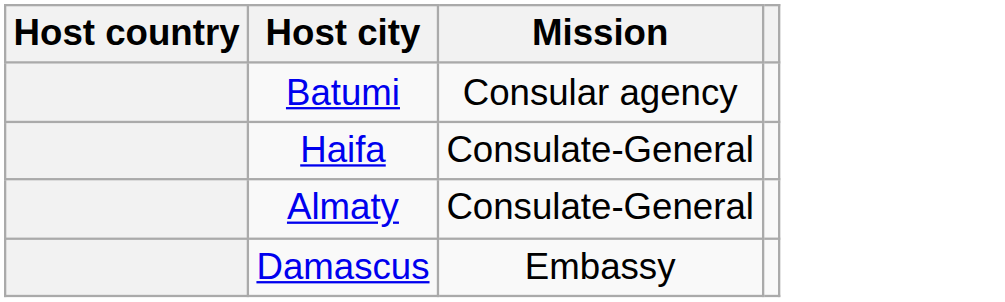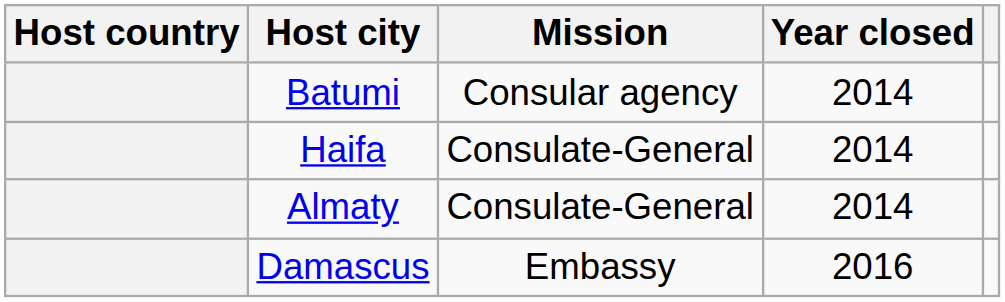+ column: Year closed | 2014 | 2014 | 2014 | 2016
